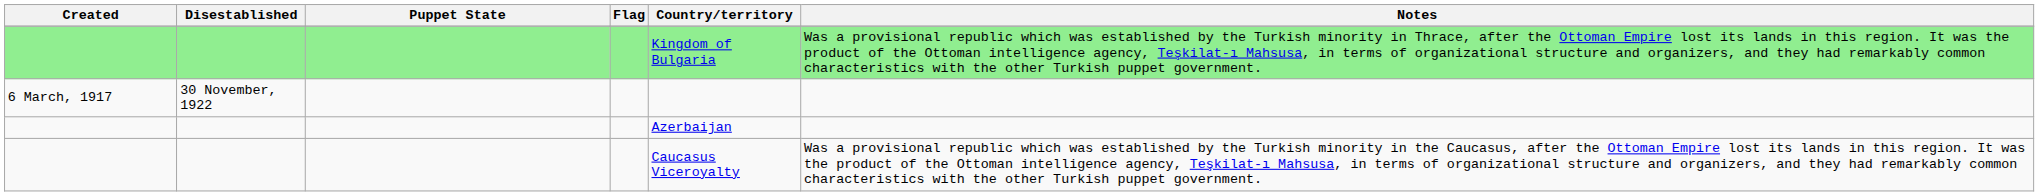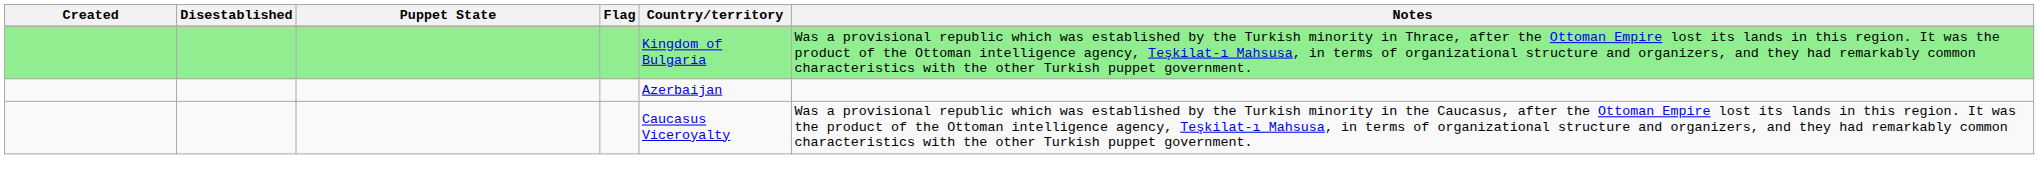- row: 6 March, 1917 | 30 November, 1922
